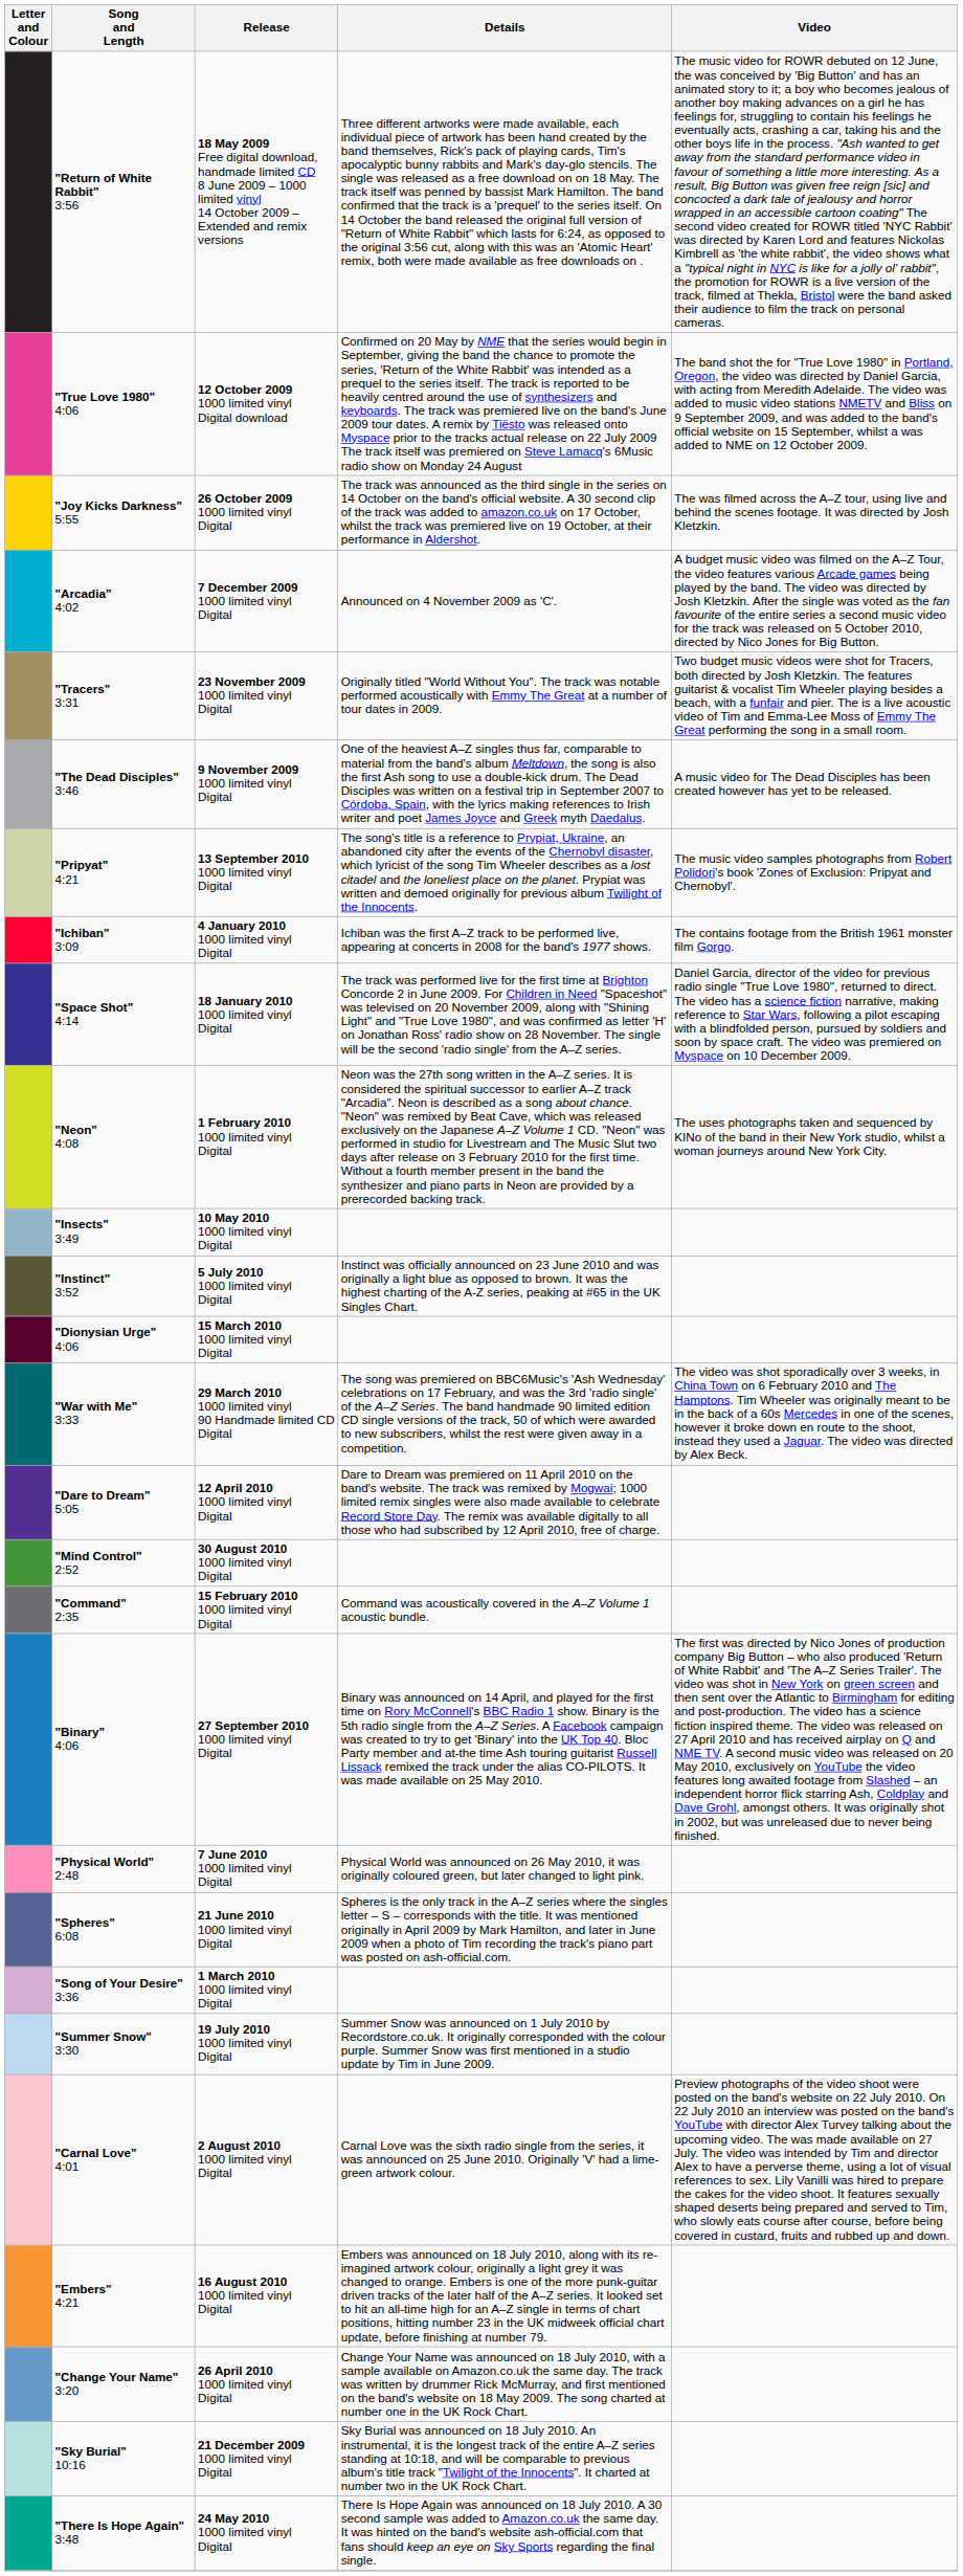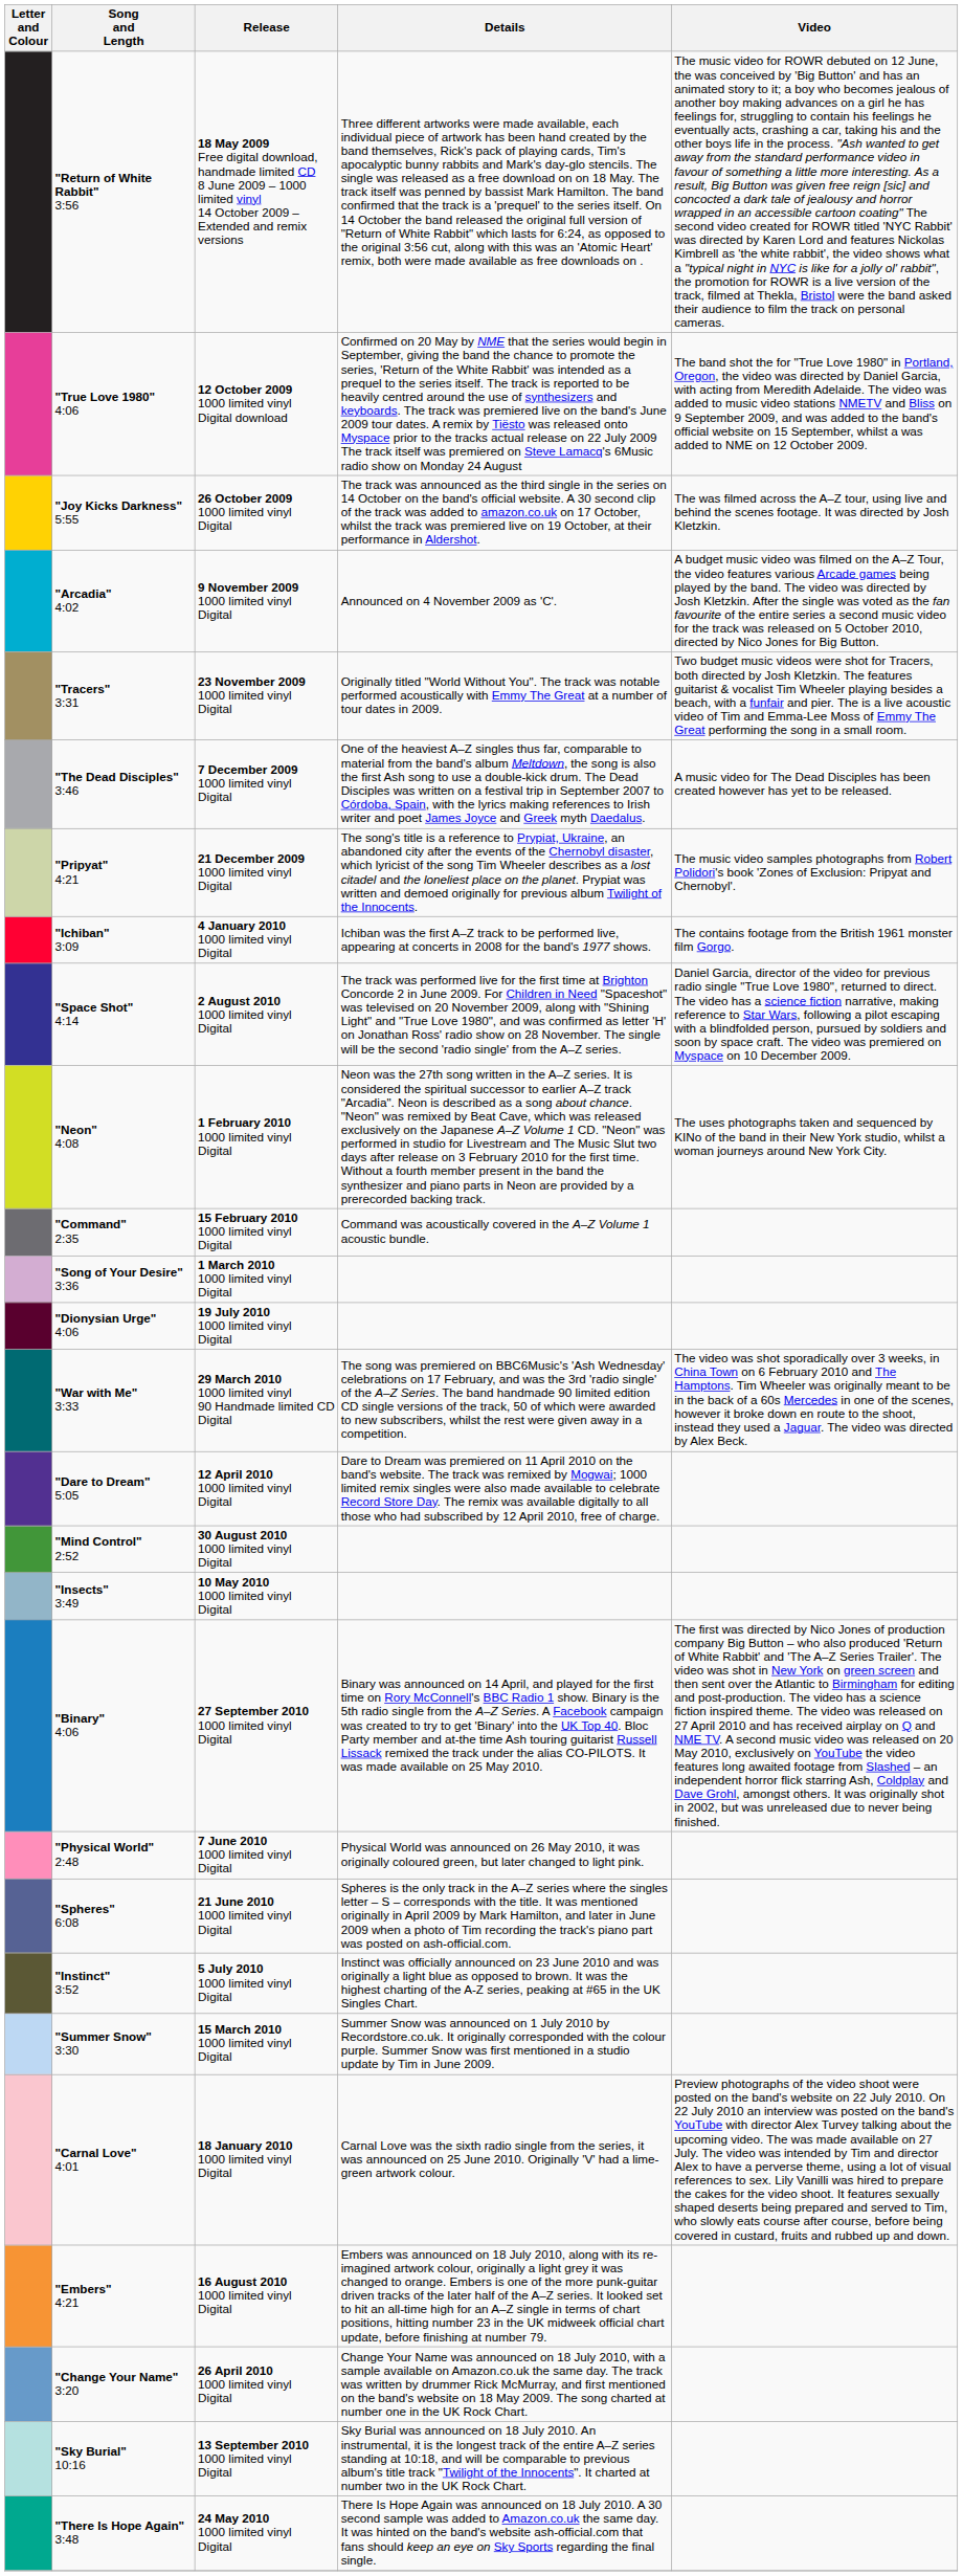"Arcadia" 4:02 | Release: 7 December 2009 1000 limited vinyl Digital -> 9 November 2009 1000 limited vinyl Digital
"The Dead Disciples" 3:46 | Release: 9 November 2009 1000 limited vinyl Digital -> 7 December 2009 1000 limited vinyl Digital
"Pripyat" 4:21 | Release: 13 September 2010 1000 limited vinyl Digital -> 21 December 2009 1000 limited vinyl Digital
"Space Shot" 4:14 | Release: 18 January 2010 1000 limited vinyl Digital -> 2 August 2010 1000 limited vinyl Digital
rows swapped: "Command" 2:35 <-> "Insects" 3:49
rows swapped: "Song of Your Desire" 3:36 <-> "Instinct" 3:52
"Dionysian Urge" 4:06 | Release: 15 March 2010 1000 limited vinyl Digital -> 19 July 2010 1000 limited vinyl Digital
"Summer Snow" 3:30 | Release: 19 July 2010 1000 limited vinyl Digital -> 15 March 2010 1000 limited vinyl Digital
"Carnal Love" 4:01 | Release: 2 August 2010 1000 limited vinyl Digital -> 18 January 2010 1000 limited vinyl Digital
"Sky Burial" 10:16 | Release: 21 December 2009 1000 limited vinyl Digital -> 13 September 2010 1000 limited vinyl Digital
